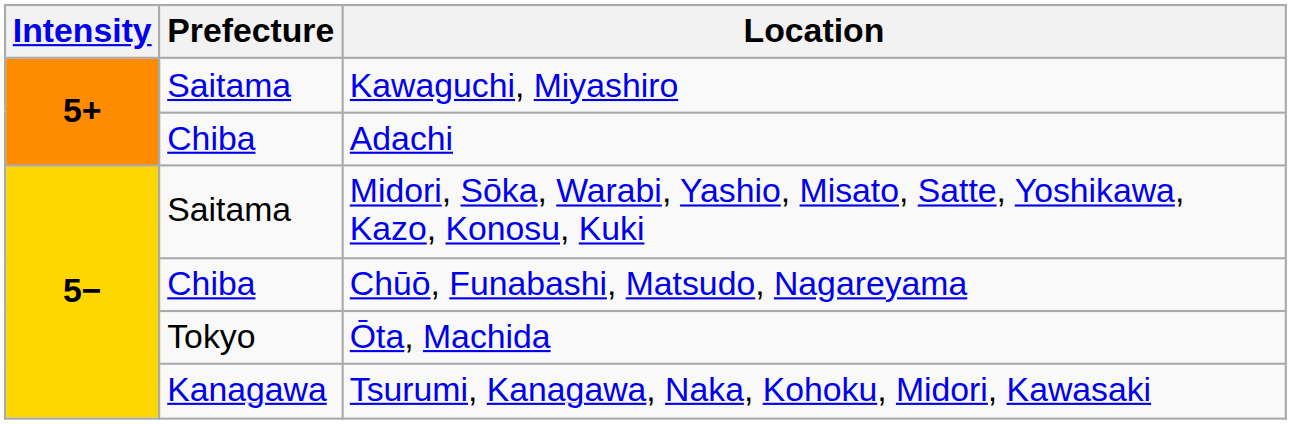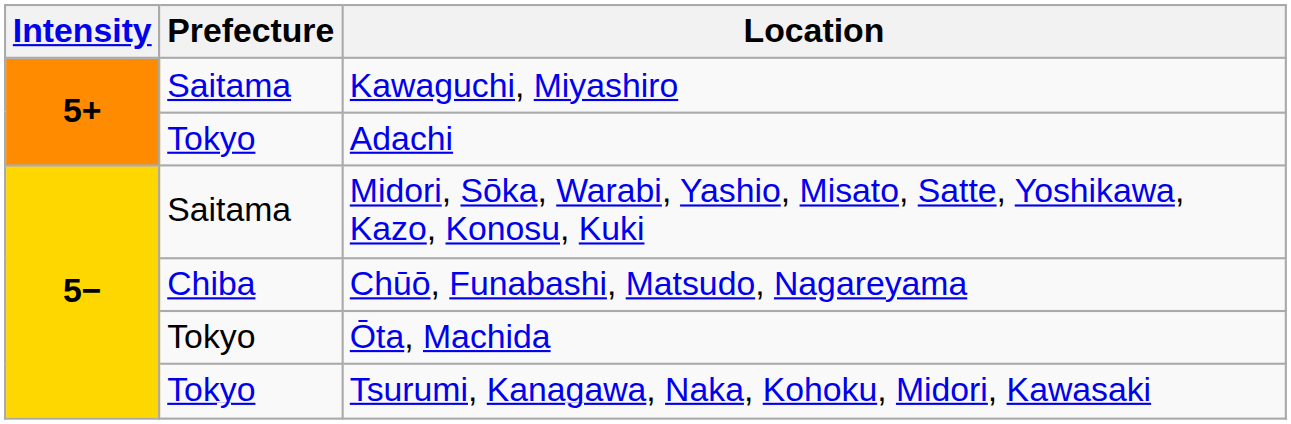Adachi | Prefecture: Chiba -> Tokyo
Tsurumi, Kanagawa, Naka, Kohoku, Midori, Kawasaki | Prefecture: Kanagawa -> Tokyo
